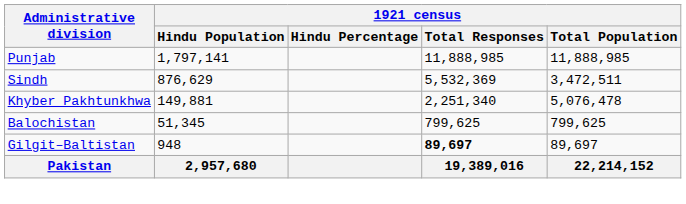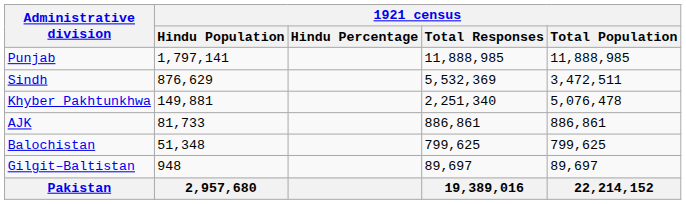+ row: AJK | 81,733 | 886,861 | 886,861
Balochistan | 1921 census / Hindu Population: 51,345 -> 51,348
Gilgit–Baltistan | 1921 census / Total Responses: bold -> normal
